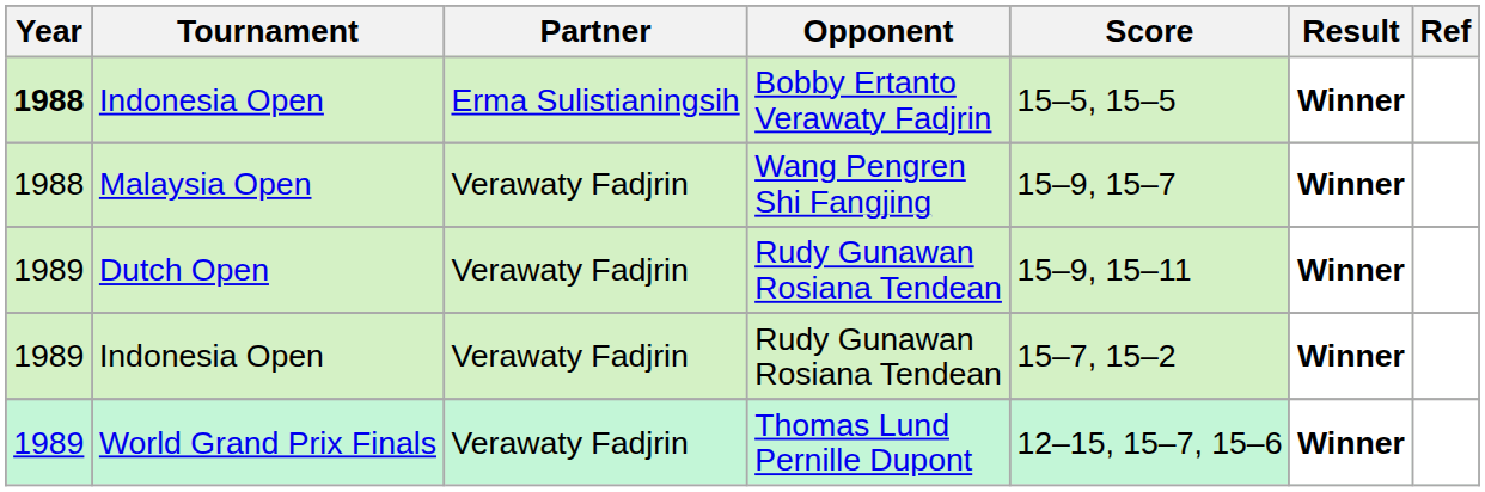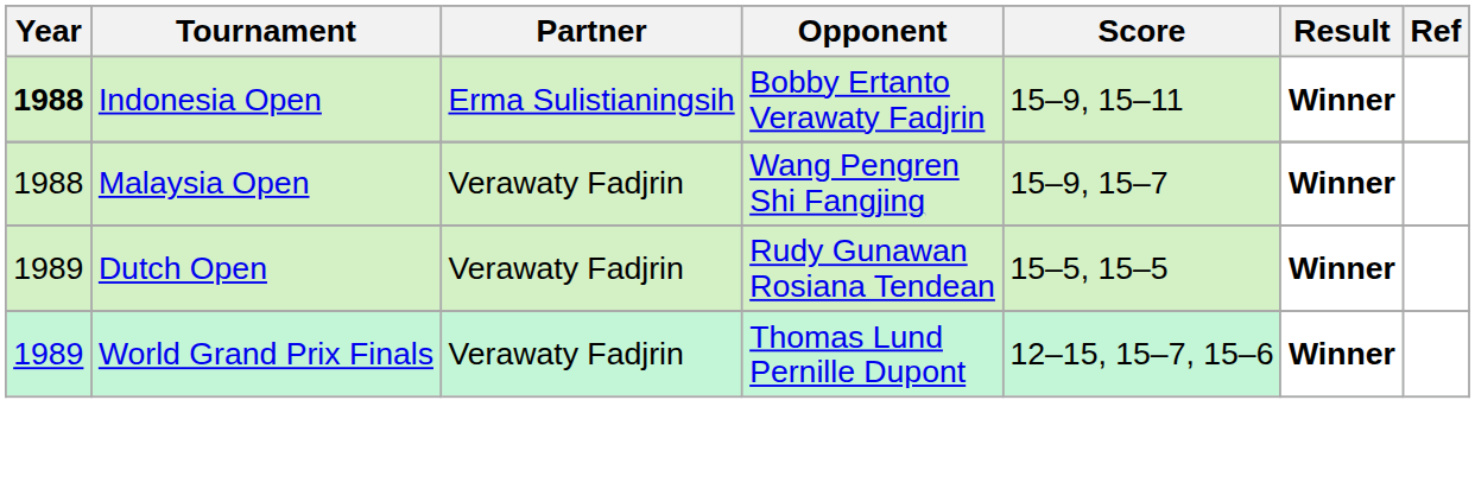Indonesia Open / Bobby Ertanto Verawaty Fadjrin | Score: 15–5, 15–5 -> 15–9, 15–11
Dutch Open | Score: 15–9, 15–11 -> 15–5, 15–5
- row: 1989 | Indonesia Open | Verawaty Fadjrin | Rudy Gunawan Rosiana Tendean | 15–7, 15–2 | Winner
